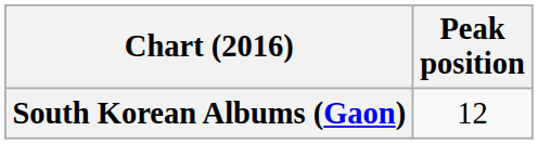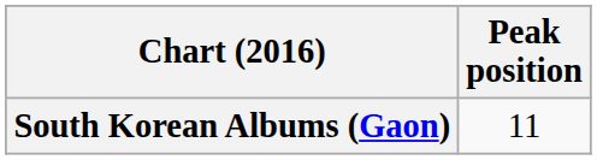South Korean Albums (Gaon) | Peak position: 12 -> 11
